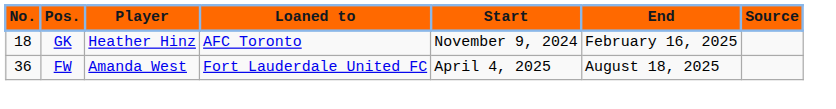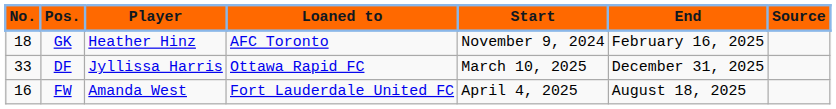+ row: 33 | DF | Jyllissa Harris | Ottawa Rapid FC | March 10, 2025 | December 31, 2025
FW | No.: 36 -> 16
